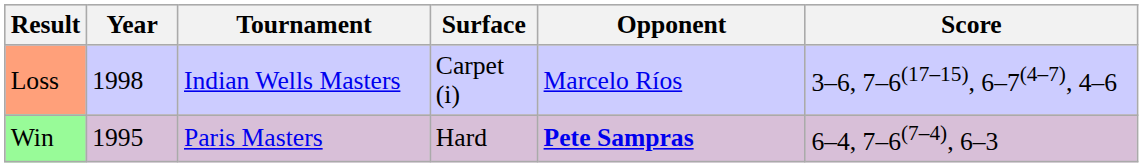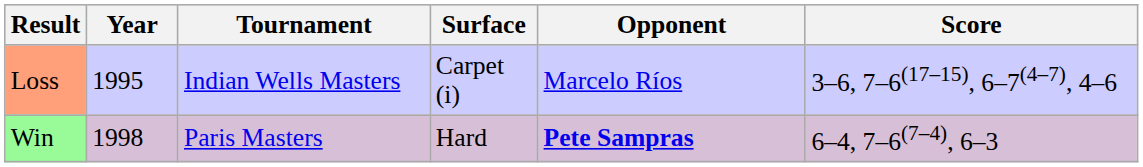Loss | Year: 1998 -> 1995
Win | Year: 1995 -> 1998
